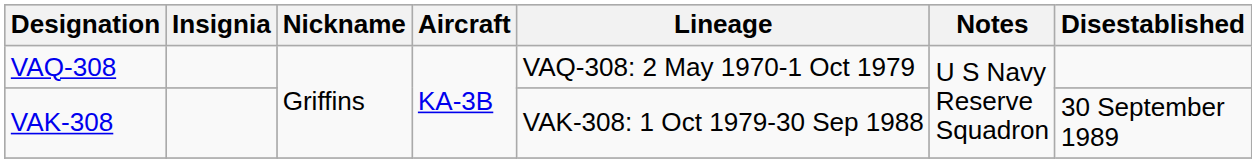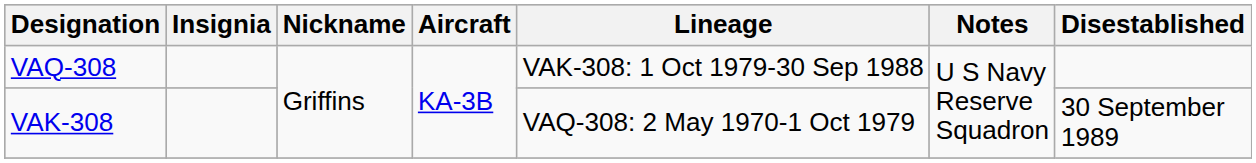VAQ-308 | Lineage: VAQ-308: 2 May 1970-1 Oct 1979 -> VAK-308: 1 Oct 1979-30 Sep 1988
VAK-308 | Lineage: VAK-308: 1 Oct 1979-30 Sep 1988 -> VAQ-308: 2 May 1970-1 Oct 1979
